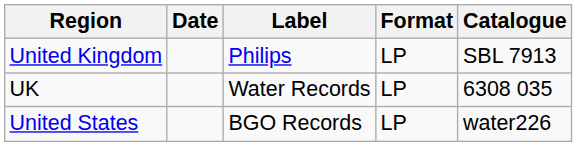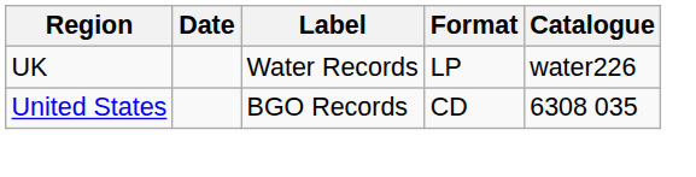- row: United Kingdom | Philips | LP | SBL 7913
UK | Catalogue: 6308 035 -> water226
United States | Format: LP -> CD
United States | Catalogue: water226 -> 6308 035
